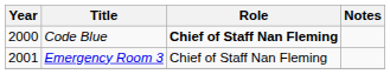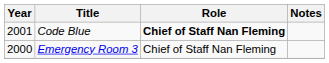Code Blue | Year: 2000 -> 2001
Emergency Room 3 | Year: 2001 -> 2000
